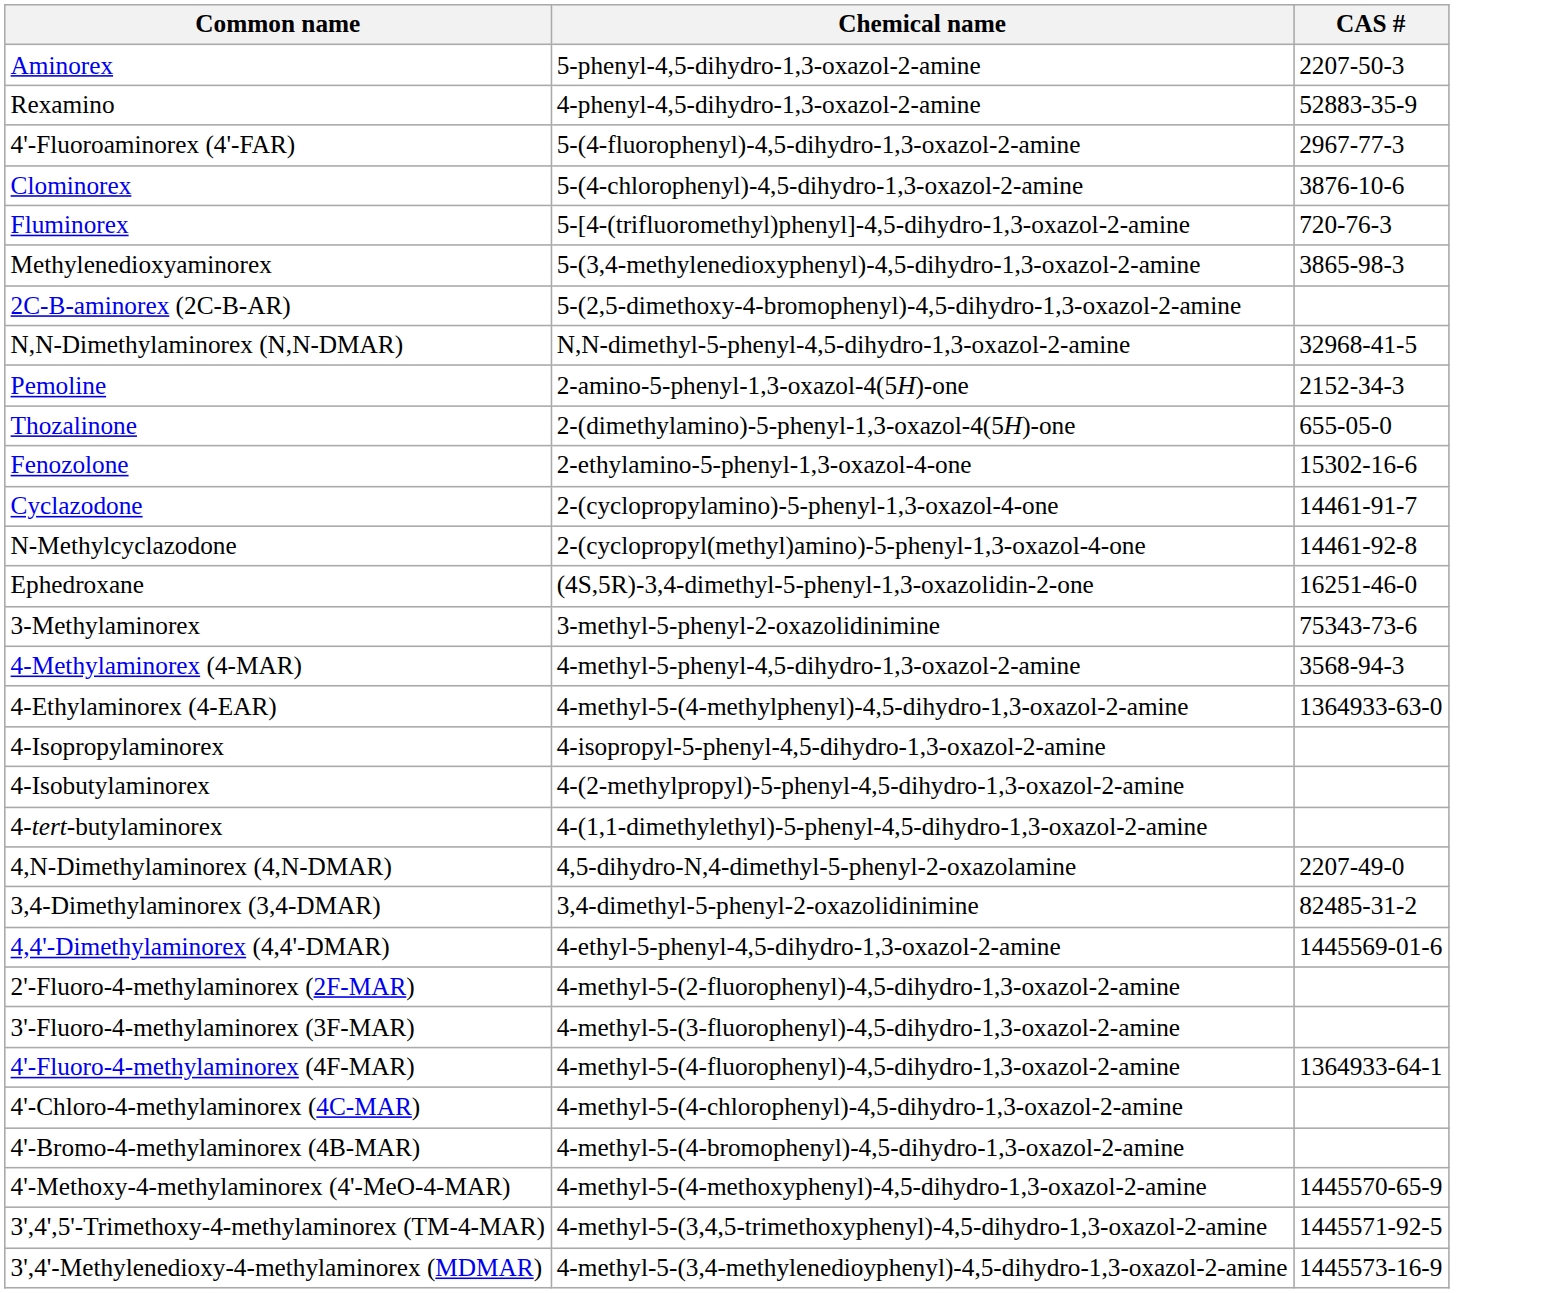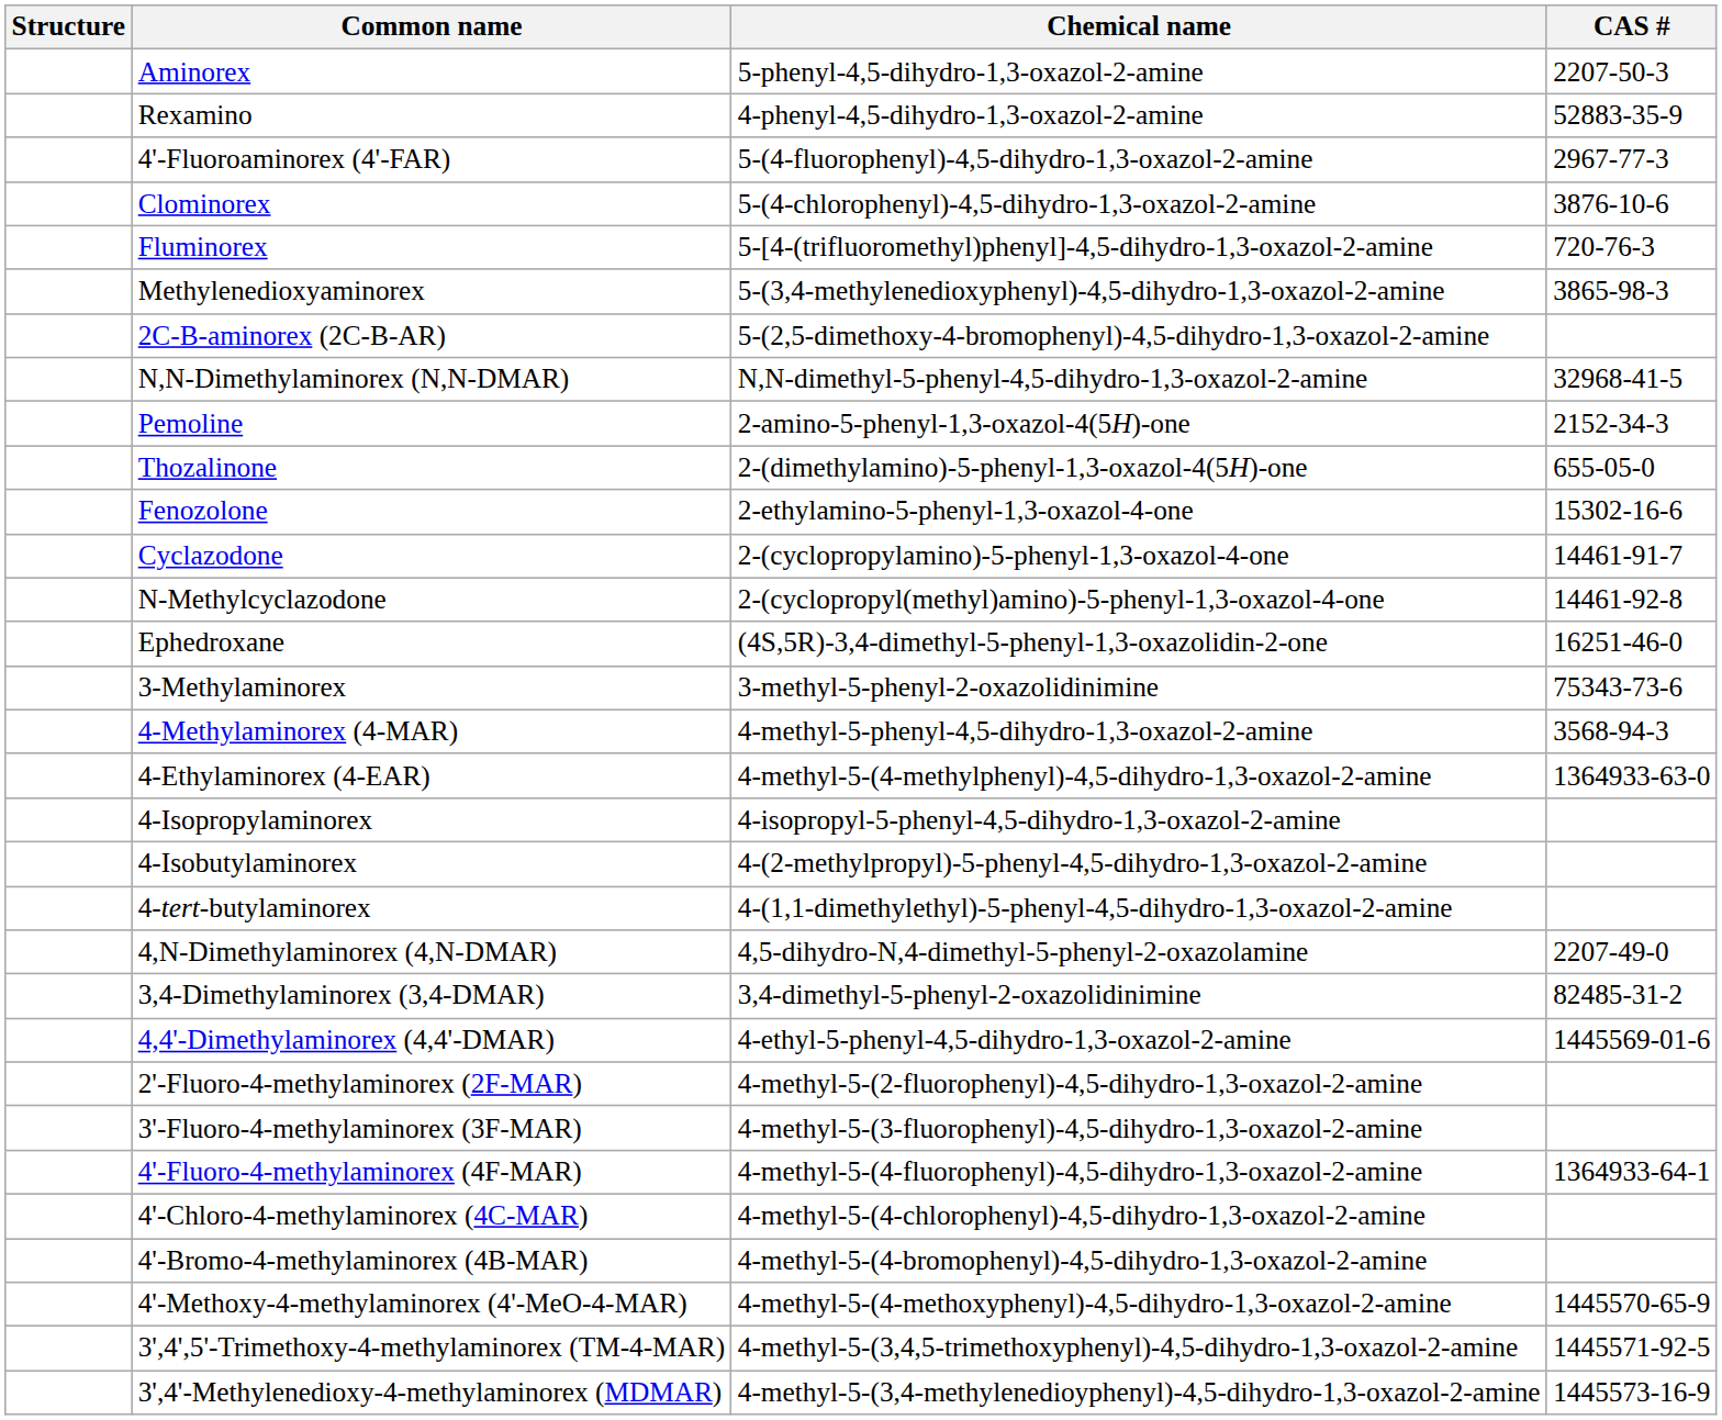+ column: Structure
